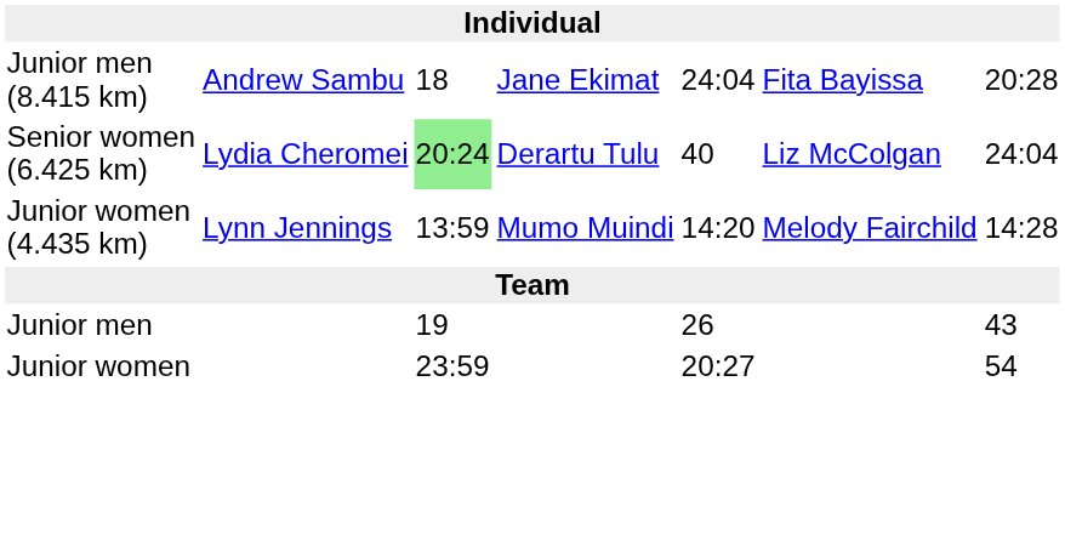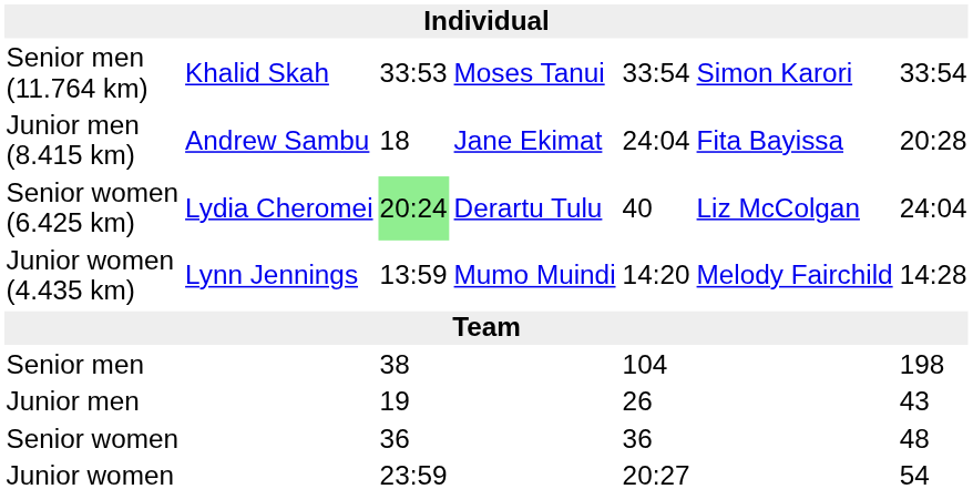+ row: Senior men (11.764 km) | Khalid Skah | 33:53 | Moses Tanui | 33:54 | Simon Karori | 33:54
+ row: Senior men | 38 | 104 | 198
+ row: Senior women | 36 | 36 | 48
